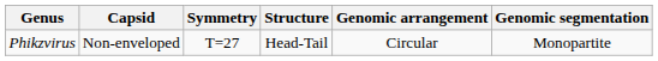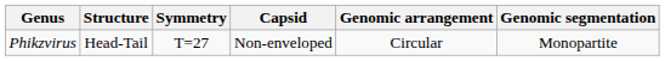columns swapped: Structure <-> Capsid
